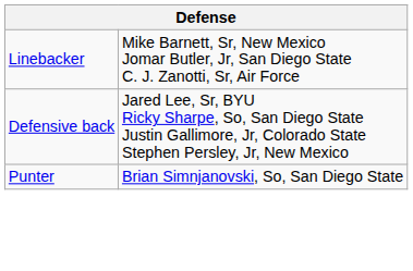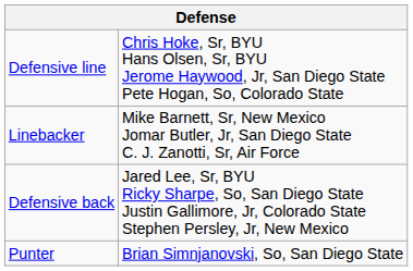+ row: Defensive line | Chris Hoke, Sr, BYU Hans Olsen, Sr, BYU Jerome Haywood, Jr, San Diego State Pete Hogan, So, Colorado State
